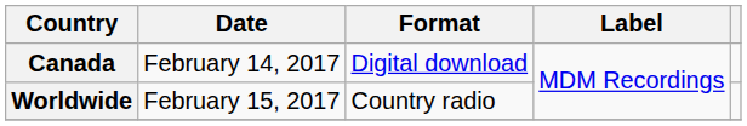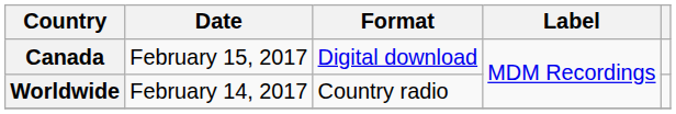Canada | Date: February 14, 2017 -> February 15, 2017
Worldwide | Date: February 15, 2017 -> February 14, 2017
